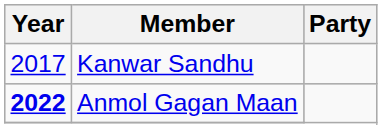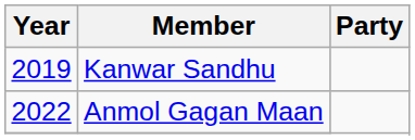Kanwar Sandhu | Year: 2017 -> 2019
Anmol Gagan Maan | Year: bold -> normal
